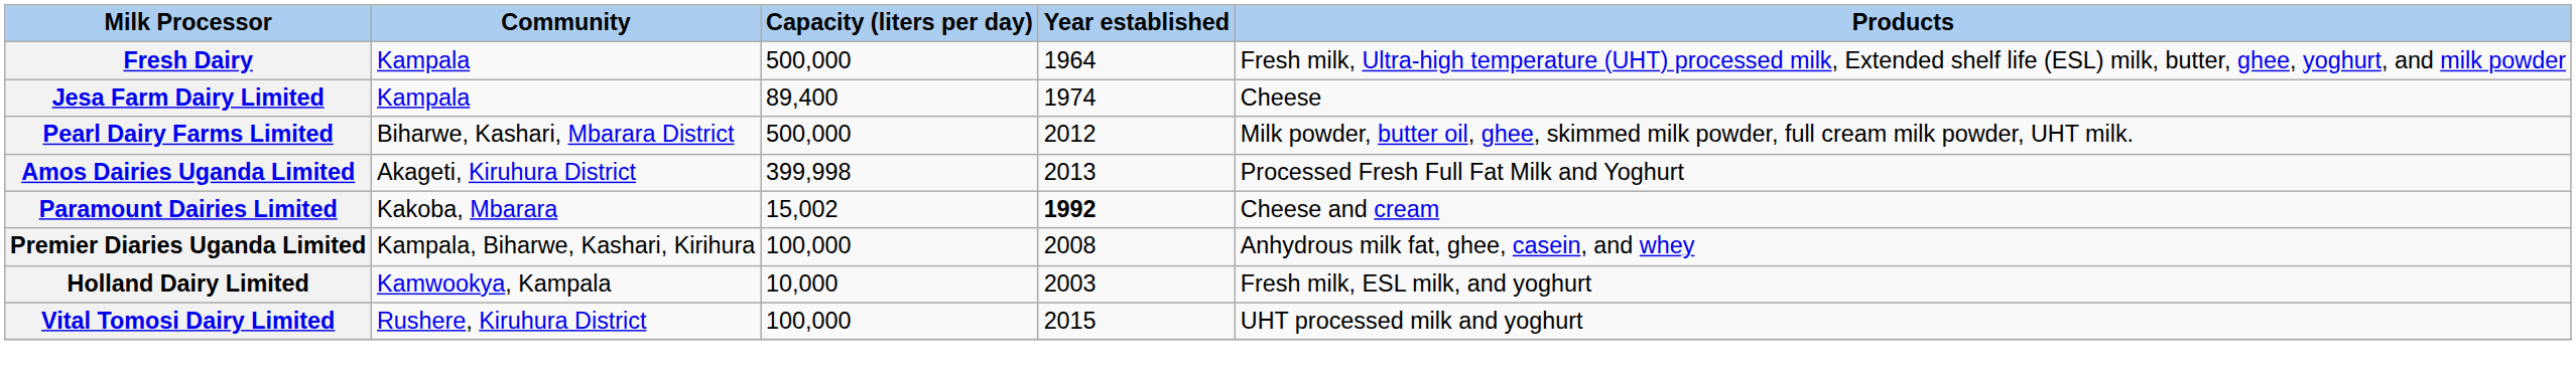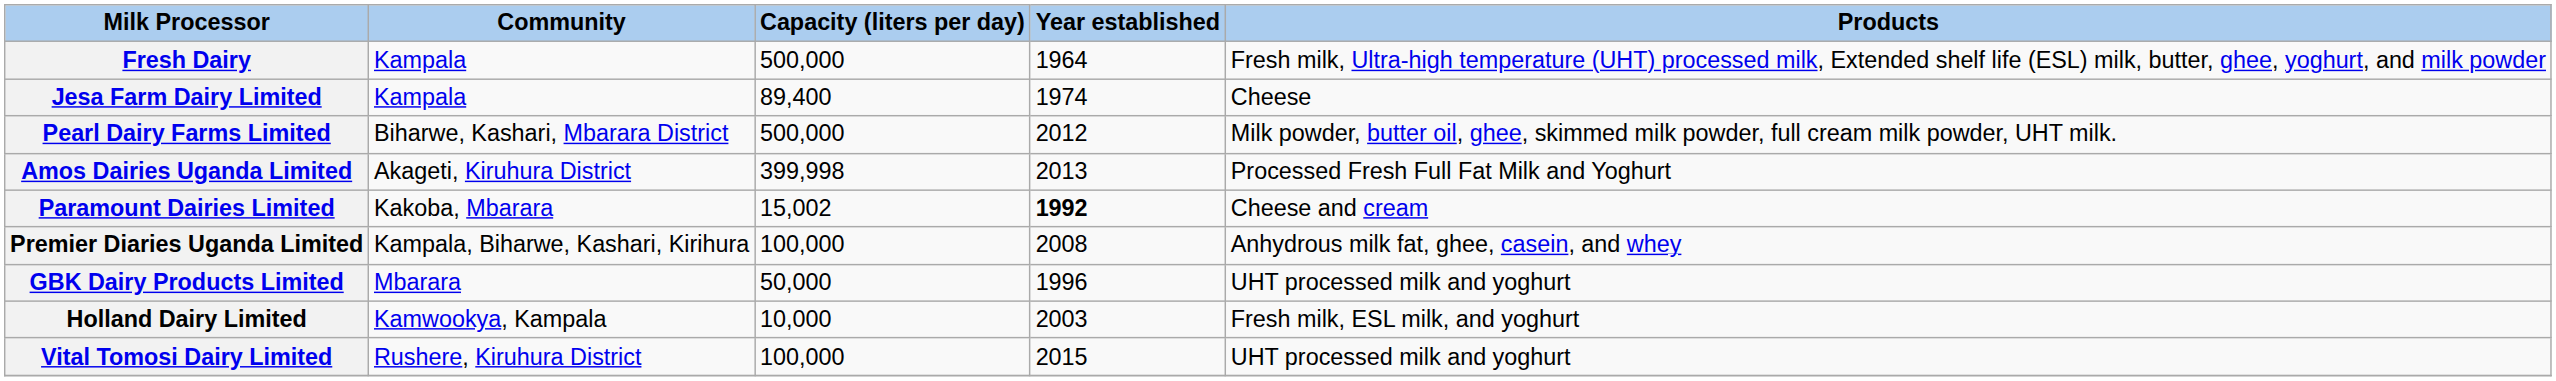+ row: GBK Dairy Products Limited | Mbarara | 50,000 | 1996 | UHT processed milk and yoghurt
